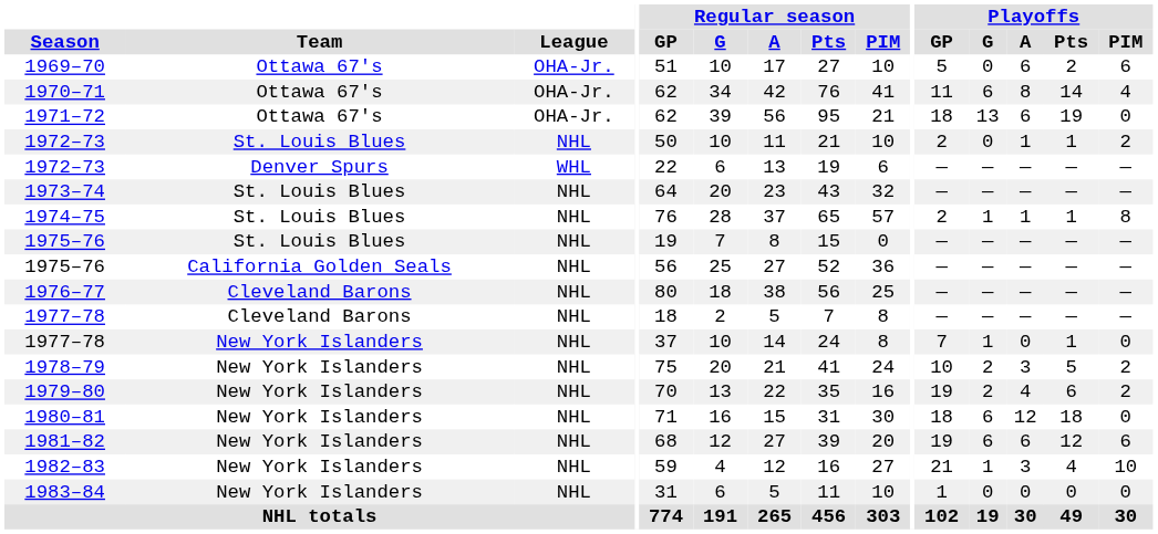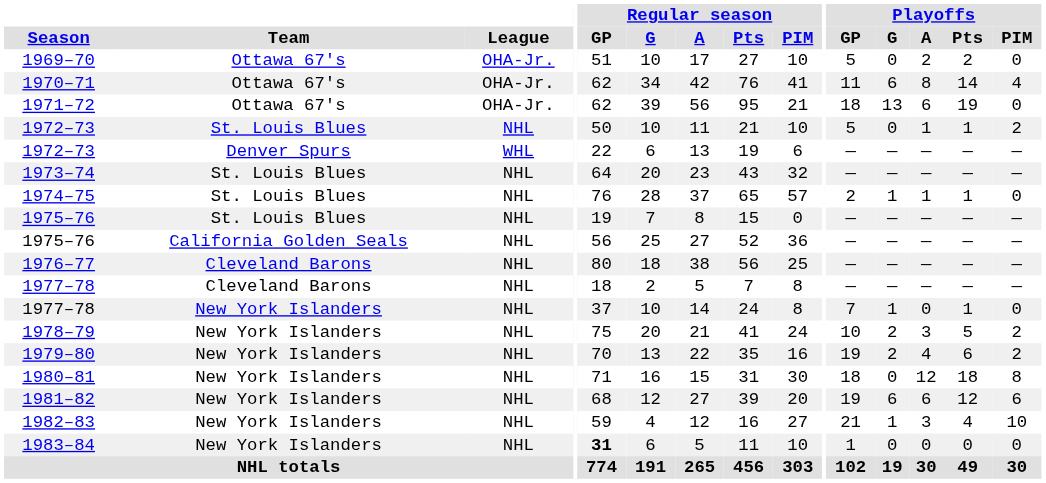1969–70 | Playoffs / A: 6 -> 2
1969–70 | Playoffs / PIM: 6 -> 0
1972–73 / St. Louis Blues | Playoffs / GP: 2 -> 5
1974–75 | Playoffs / PIM: 8 -> 0
1980–81 | Playoffs / G: 6 -> 0
1980–81 | Playoffs / PIM: 0 -> 8
1983–84 | Regular season / GP: normal -> bold
